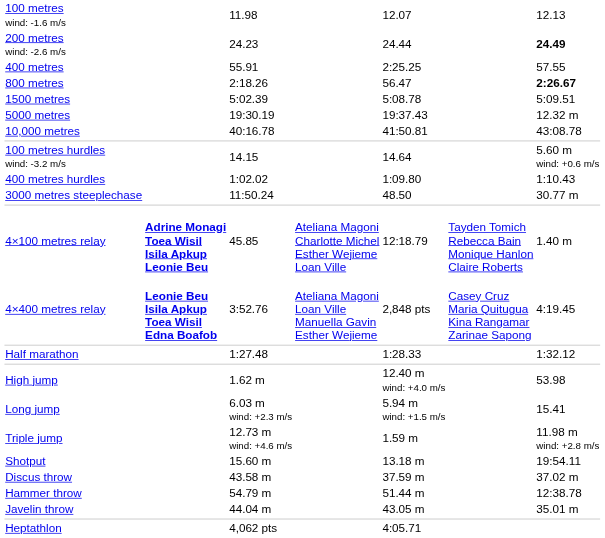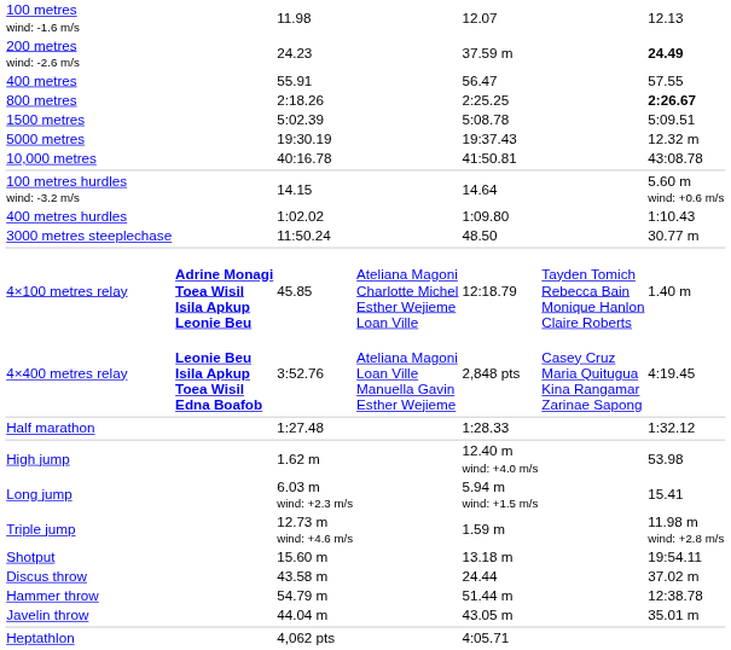200 metres wind: -2.6 m/s | column 5: 24.44 -> 37.59 m
400 metres | column 5: 2:25.25 -> 56.47
800 metres | column 5: 56.47 -> 2:25.25
Discus throw | column 5: 37.59 m -> 24.44
